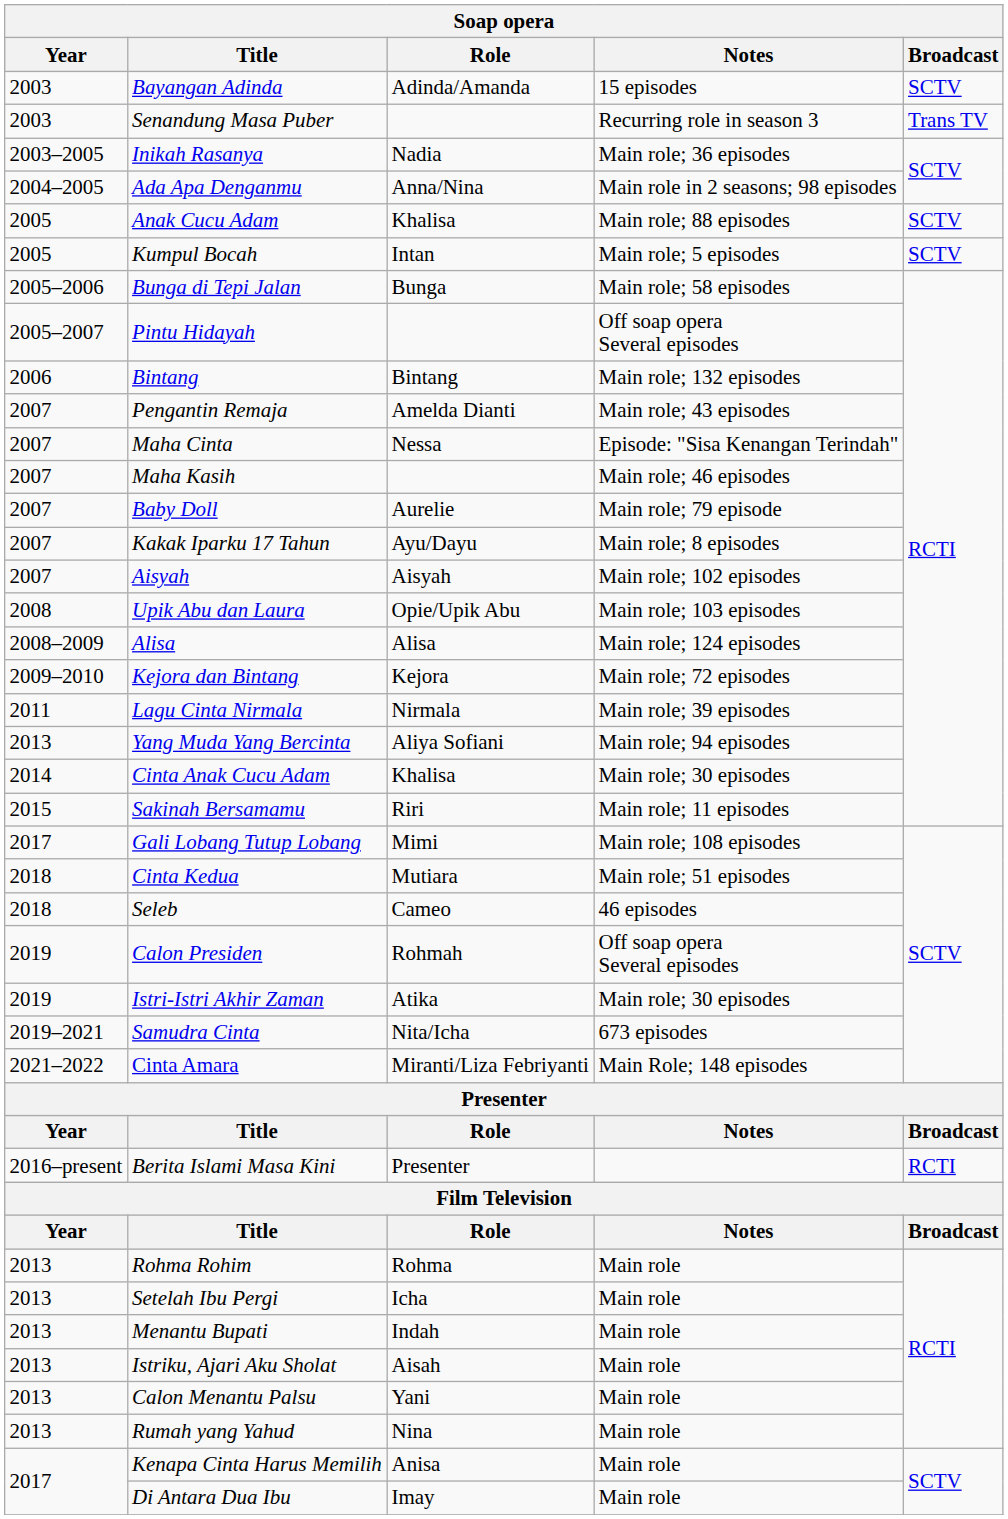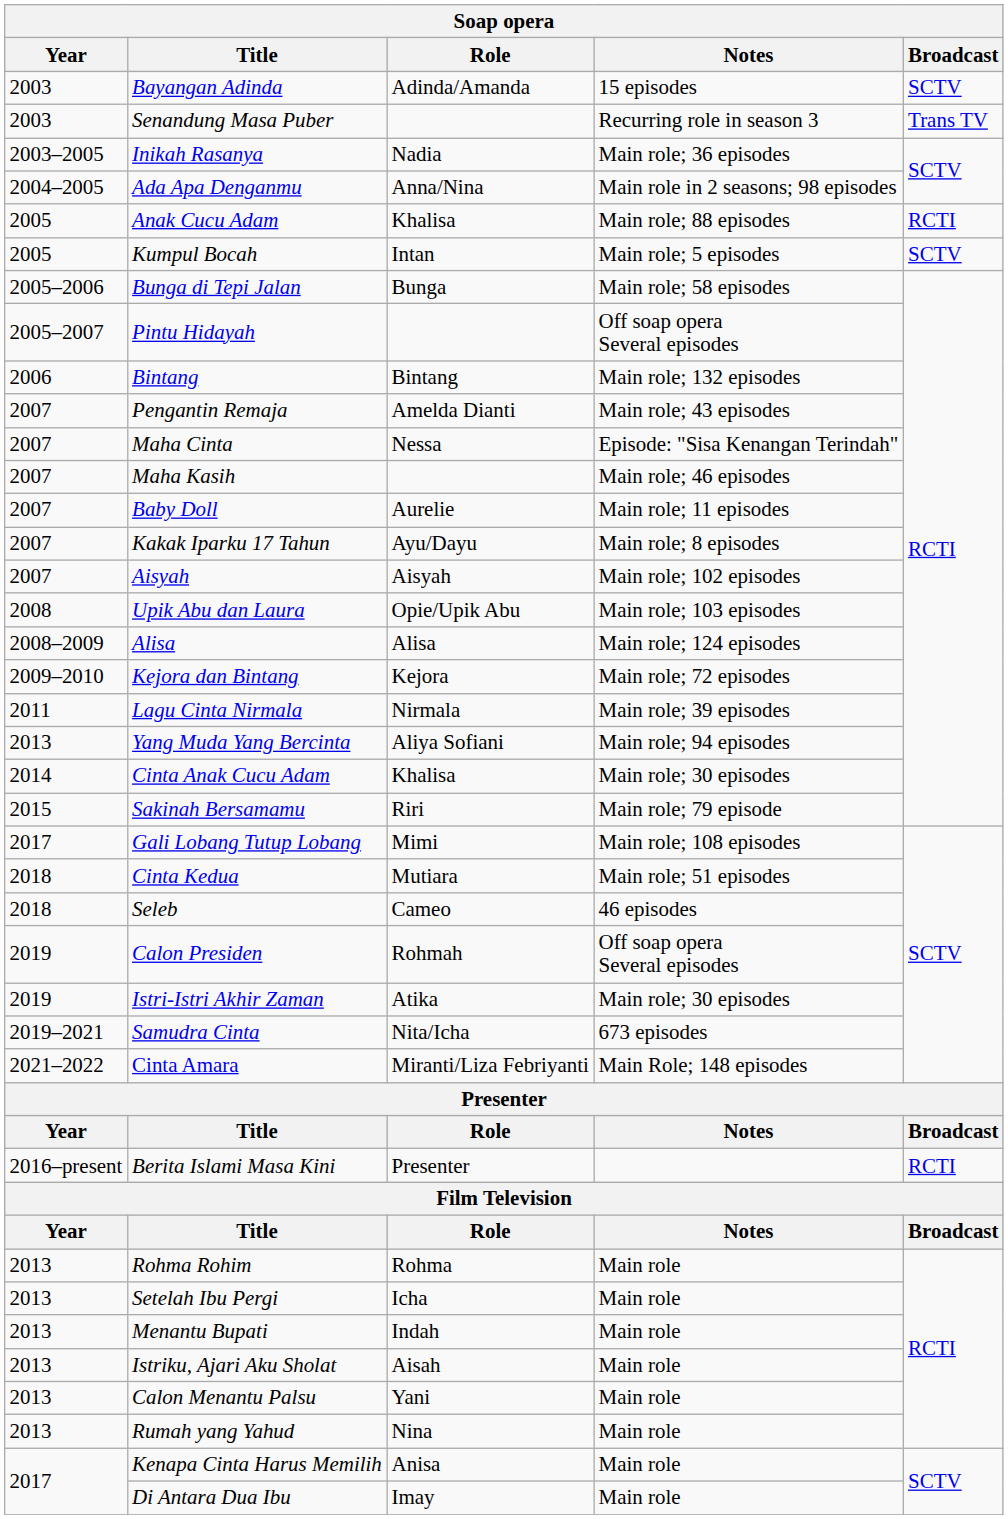Anak Cucu Adam | Broadcast: SCTV -> RCTI
Baby Doll | Notes: Main role; 79 episode -> Main role; 11 episodes
Sakinah Bersamamu | Notes: Main role; 11 episodes -> Main role; 79 episode
